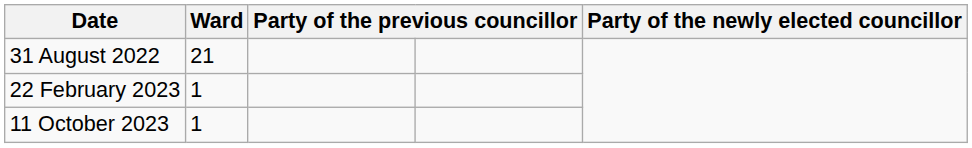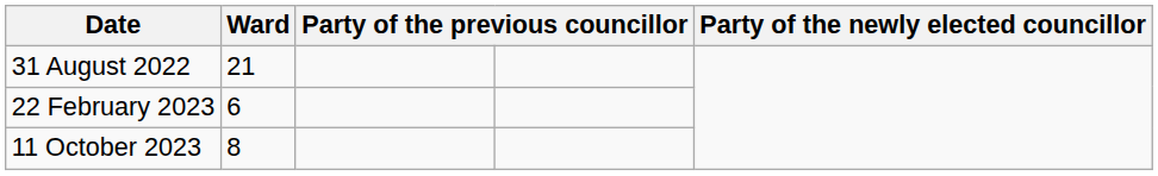22 February 2023 | Ward: 1 -> 6
11 October 2023 | Ward: 1 -> 8
